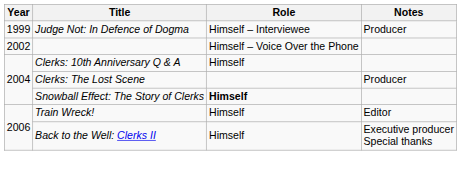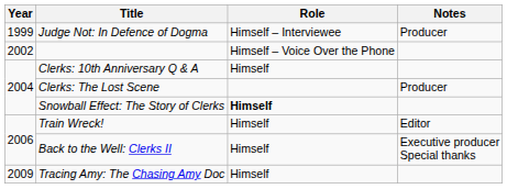+ row: 2009 | Tracing Amy: The Chasing Amy Doc | Himself
